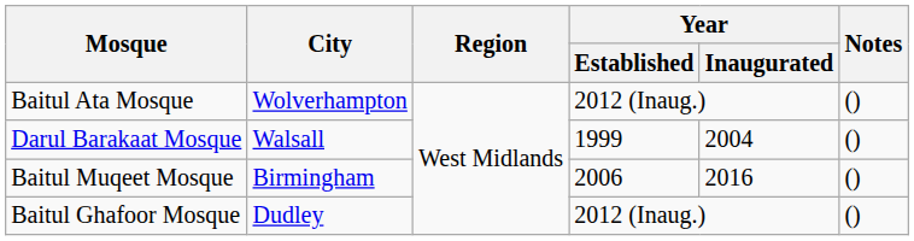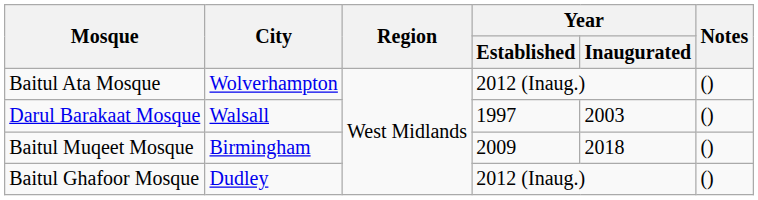Darul Barakaat Mosque | Year / Established: 1999 -> 1997
Darul Barakaat Mosque | Year / Inaugurated: 2004 -> 2003
Baitul Muqeet Mosque | Year / Established: 2006 -> 2009
Baitul Muqeet Mosque | Year / Inaugurated: 2016 -> 2018
